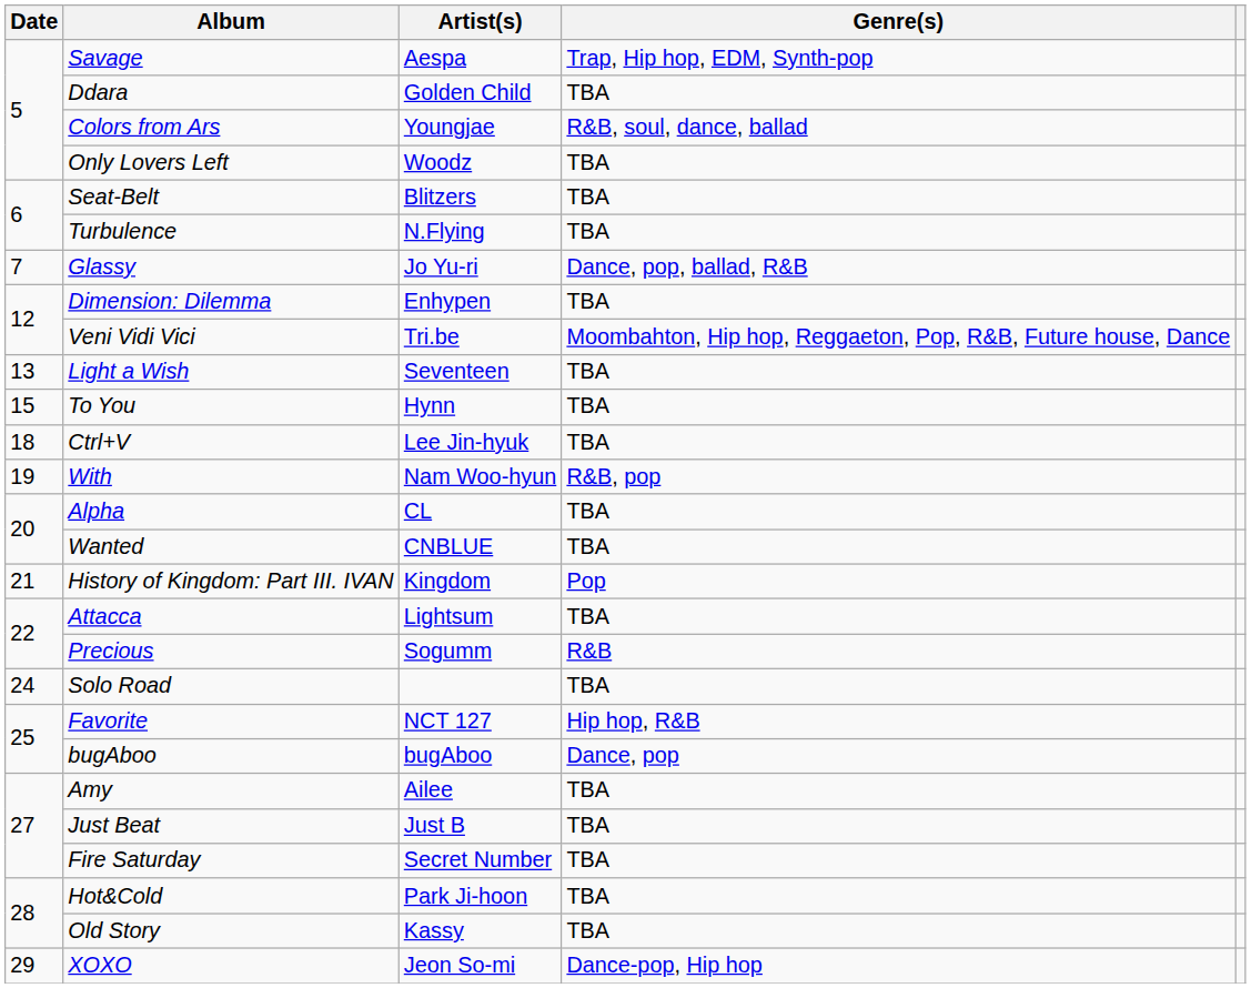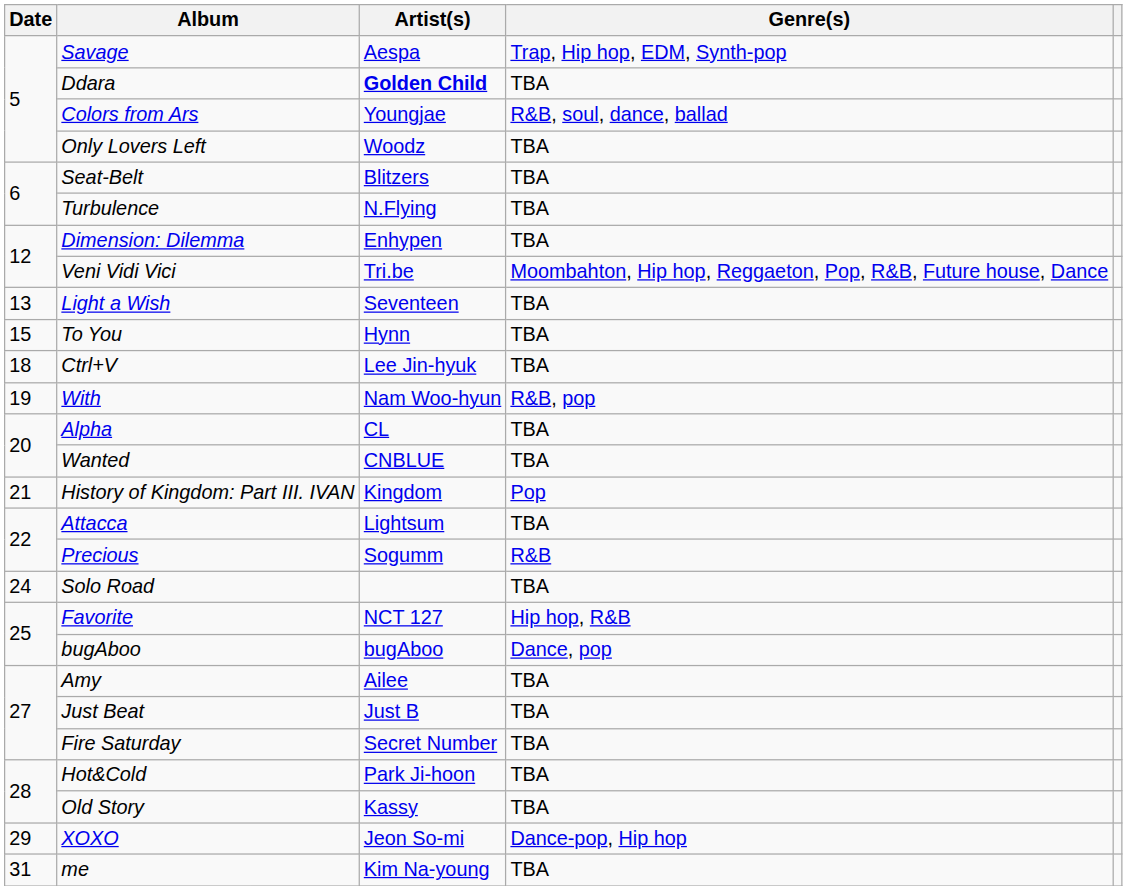Ddara | Artist(s): normal -> bold
- row: 7 | Glassy | Jo Yu-ri | Dance, pop, ballad, R&B
+ row: 31 | me | Kim Na-young | TBA
